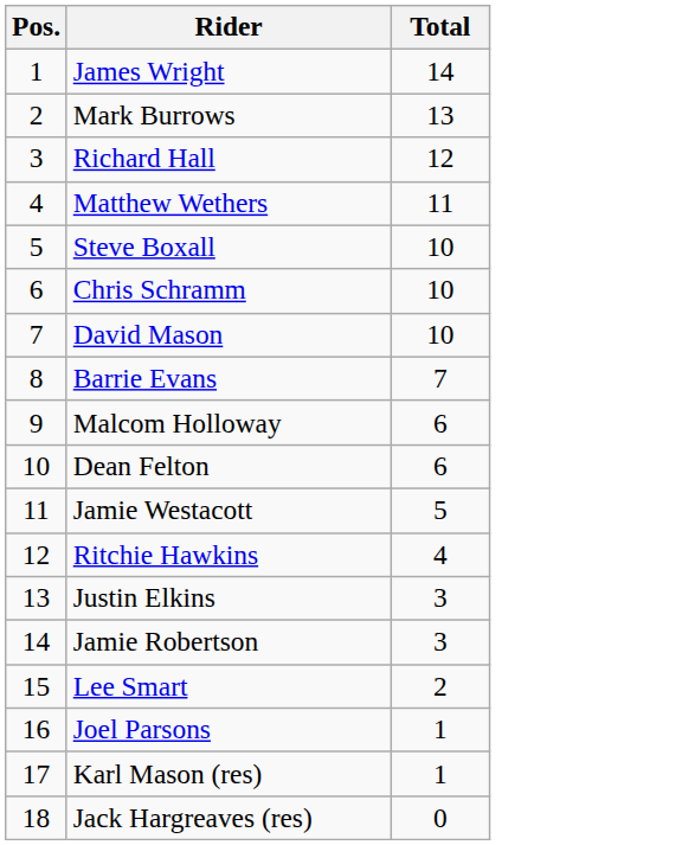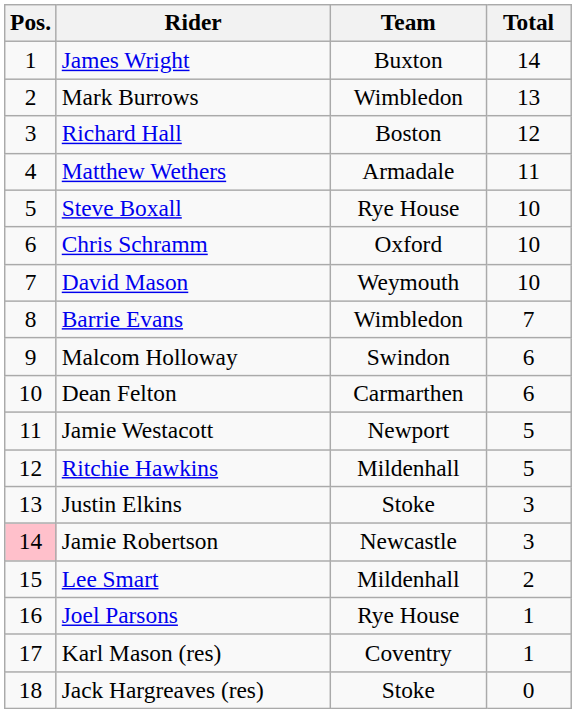+ column: Team | Buxton | Wimbledon | Boston | Armadale | Rye House | Oxford | Weymouth | Wimbledon | Swindon | Carmarthen | Newport | Mildenhall | Stoke | Newcastle | Mildenhall | Rye House | Coventry | Stoke
Ritchie Hawkins | Total: 4 -> 5
Jamie Robertson | Pos.: no background -> pink background
